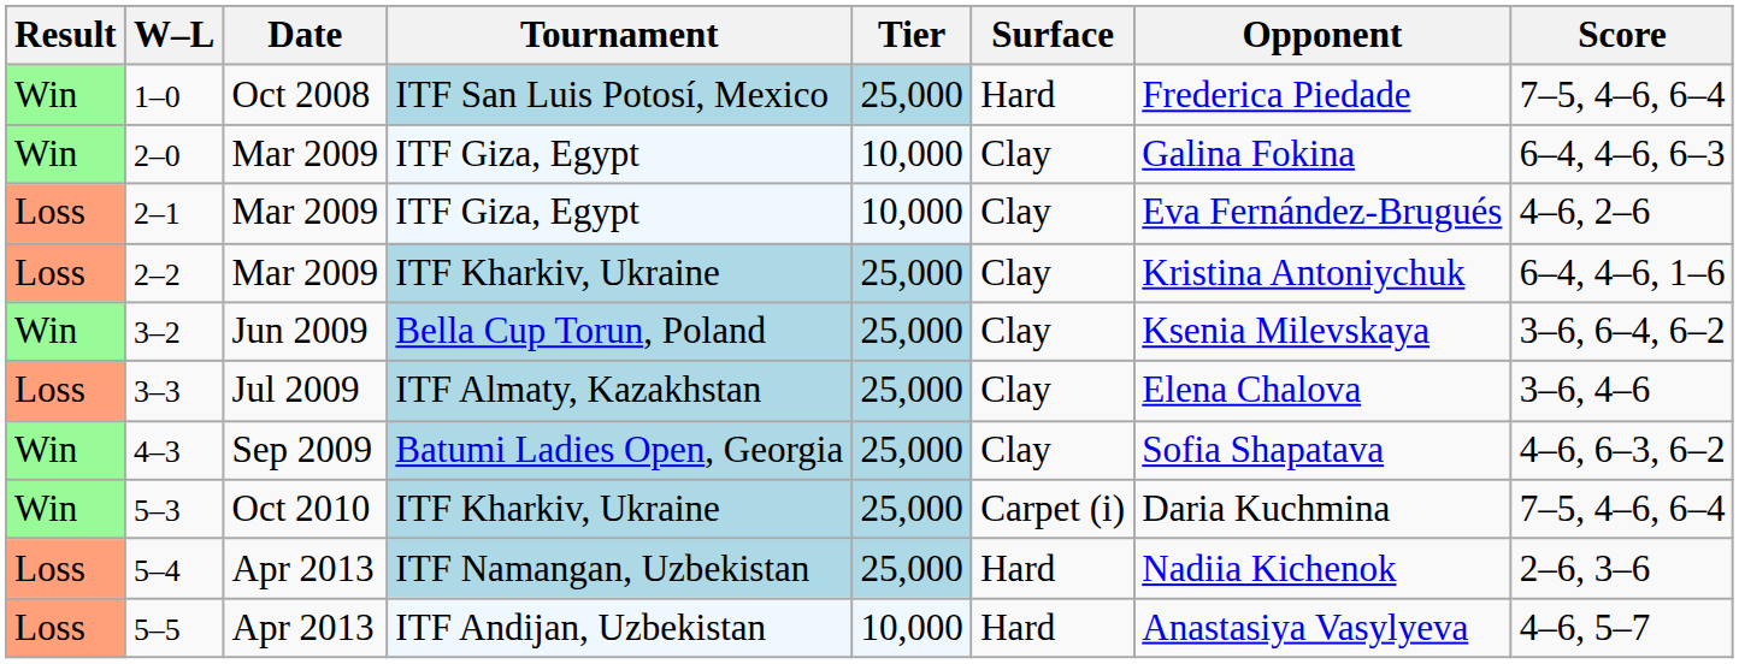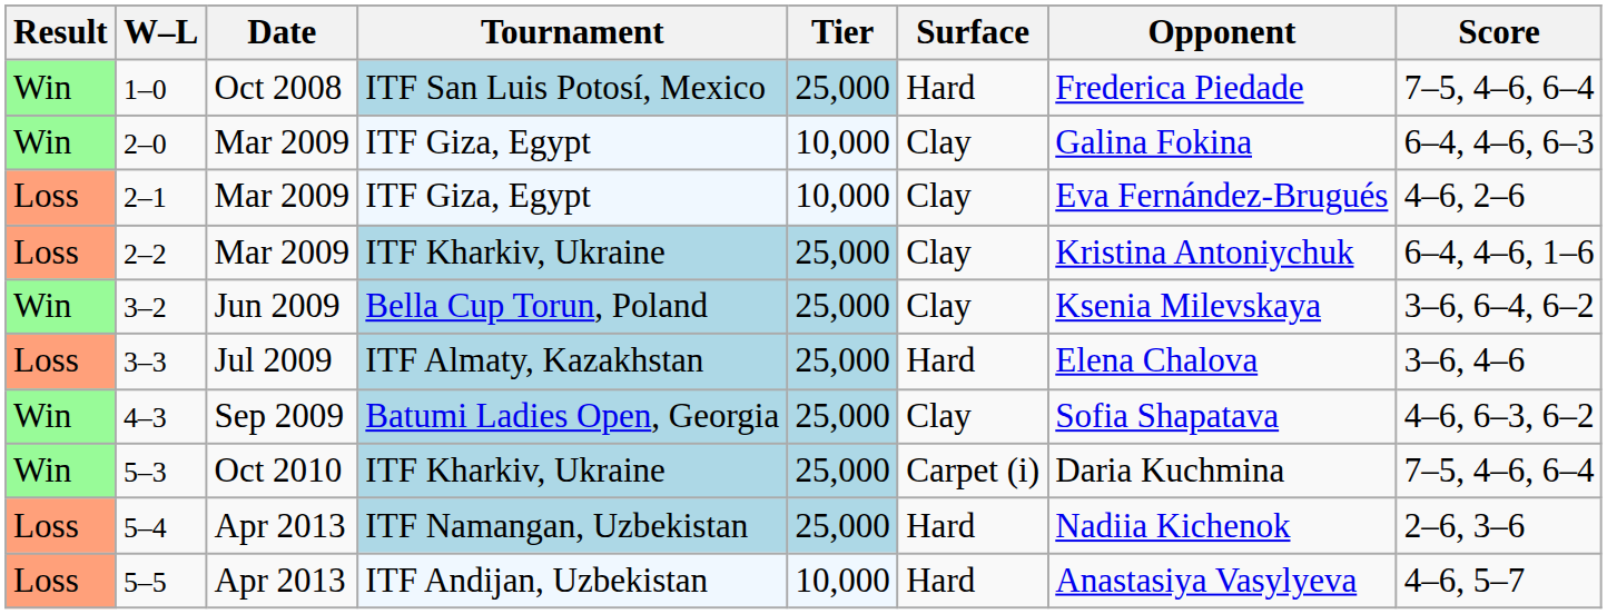3–3 | Surface: Clay -> Hard
